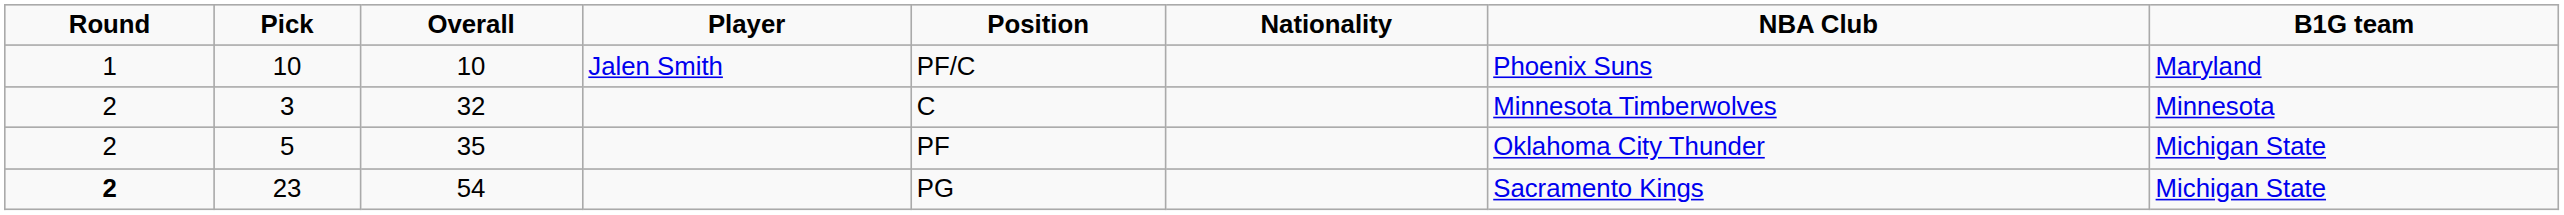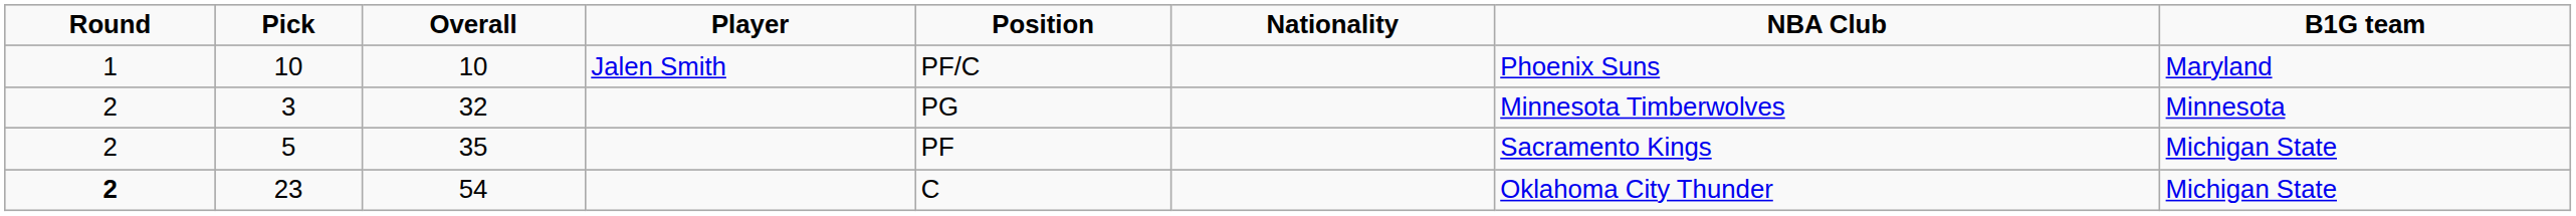3 | Position: C -> PG
5 | NBA Club: Oklahoma City Thunder -> Sacramento Kings
23 | Position: PG -> C
23 | NBA Club: Sacramento Kings -> Oklahoma City Thunder
